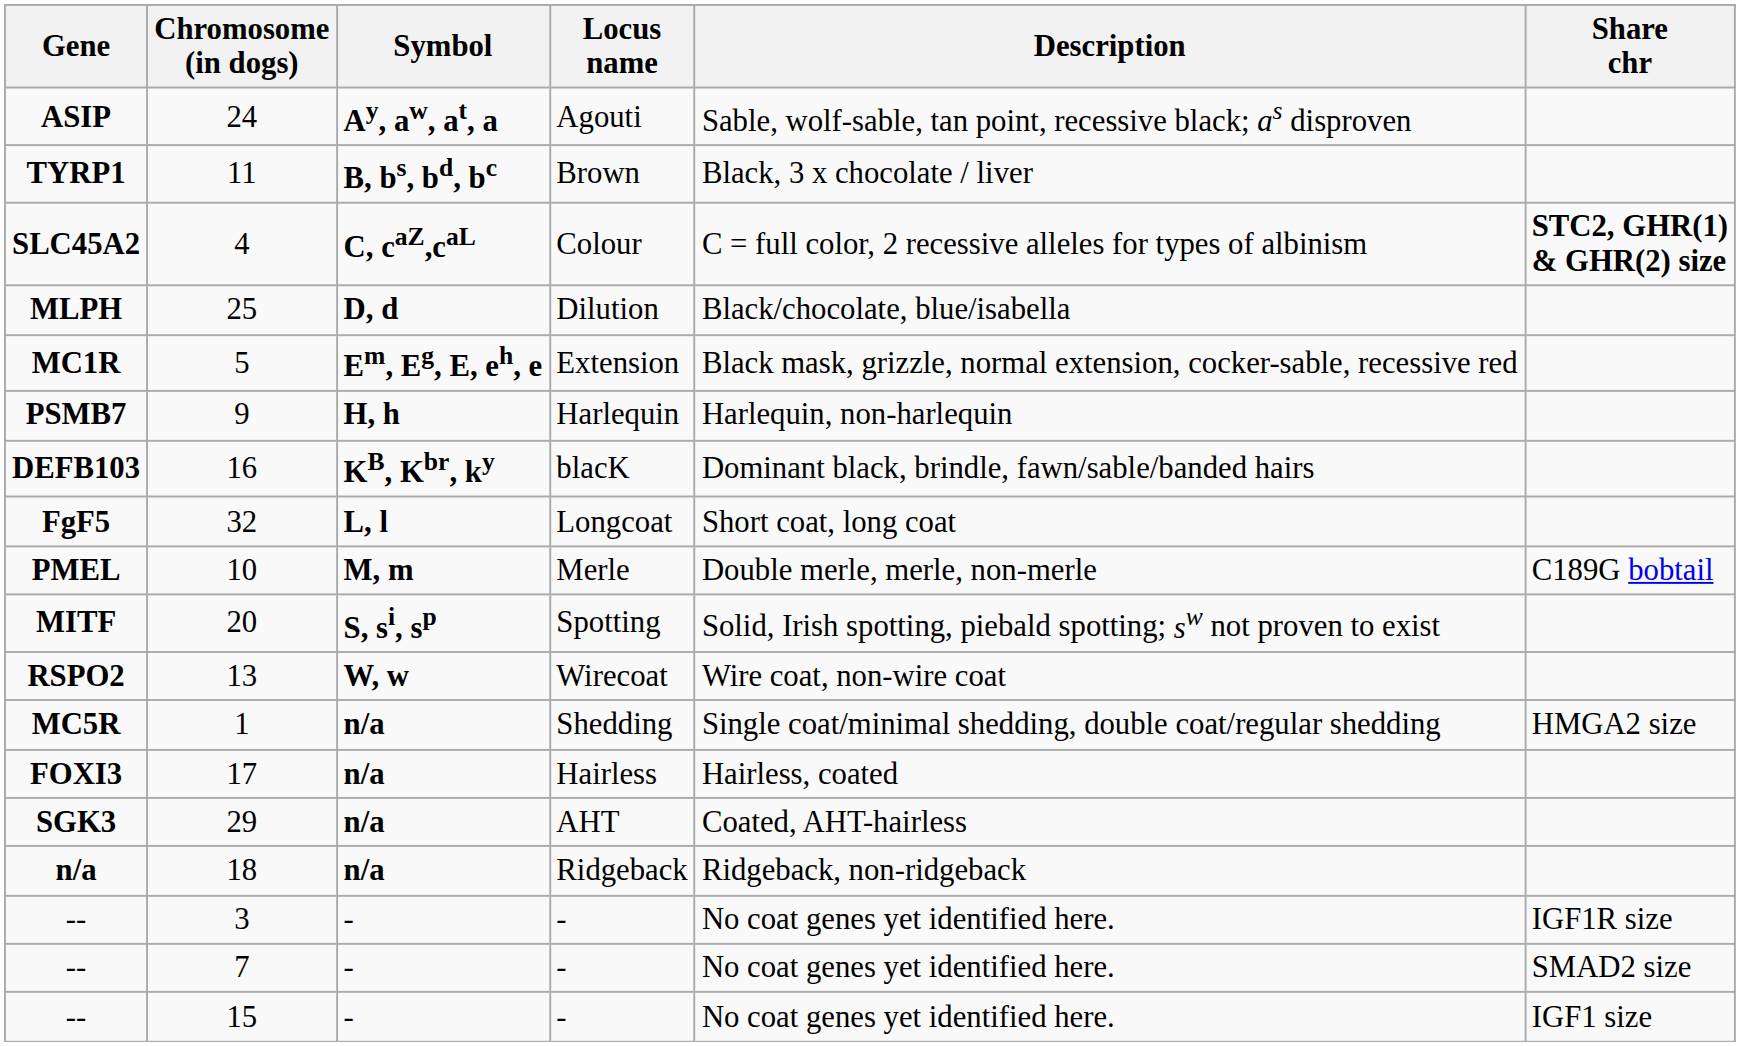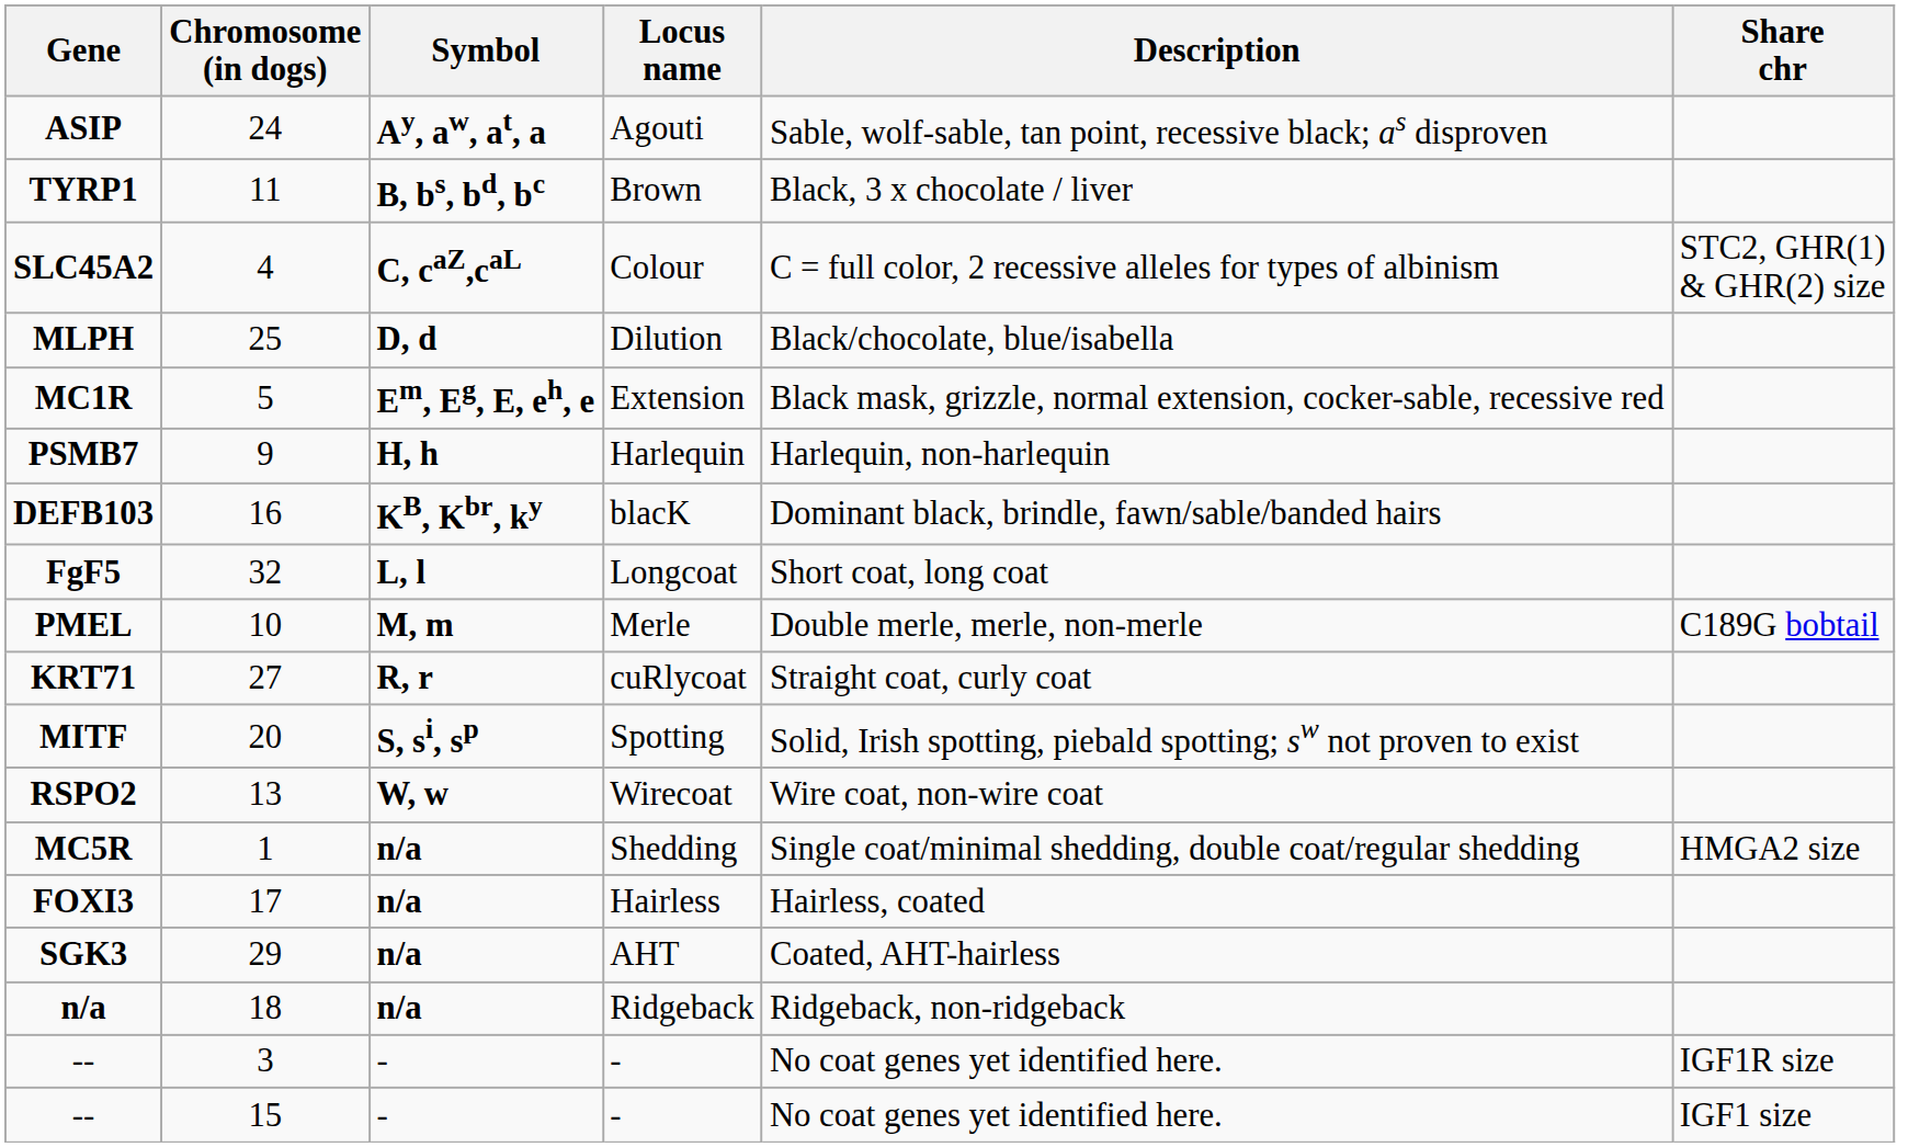4 | Share chr: bold -> normal
+ row: KRT71 | 27 | R, r | cuRlycoat | Straight coat, curly coat
- row: -- | 7 | - | - | No coat genes yet identified here. | SMAD2 size
